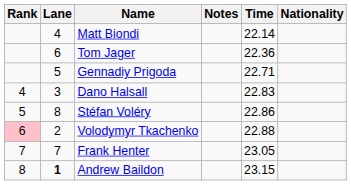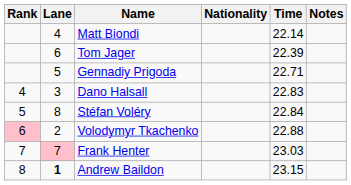columns swapped: Nationality <-> Notes
Tom Jager | Time: 22.36 -> 22.39
Stéfan Voléry | Time: 22.86 -> 22.84
Frank Henter | Lane: no background -> pink background
Frank Henter | Time: 23.05 -> 23.03
